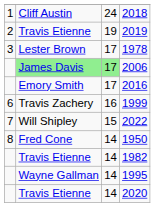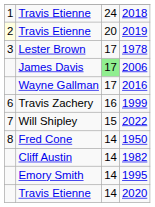2018 | column 2: Cliff Austin -> Travis Etienne
2019 | column 1: no background -> lightyellow background
2019 | column 3: 19 -> 20
2006 | column 2: lightgreen background -> no background
2016 | column 2: Emory Smith -> Wayne Gallman
1982 | column 2: Travis Etienne -> Cliff Austin
1995 | column 2: Wayne Gallman -> Emory Smith
